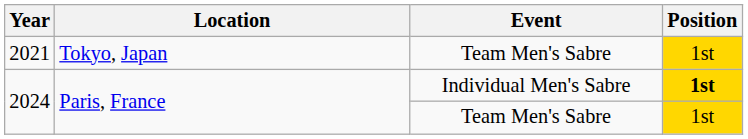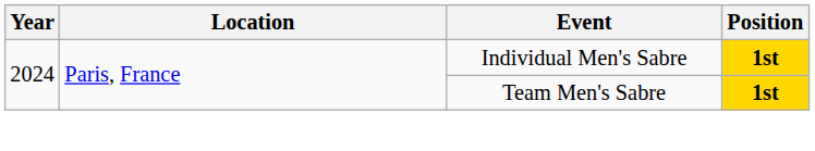- row: 2021 | Tokyo, Japan | Team Men's Sabre | 1st
2024 / Team Men's Sabre | Position: normal -> bold
